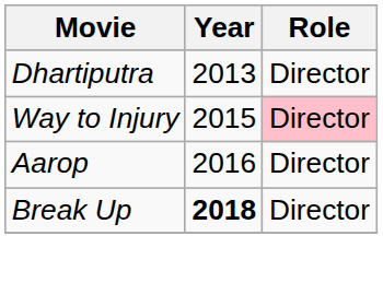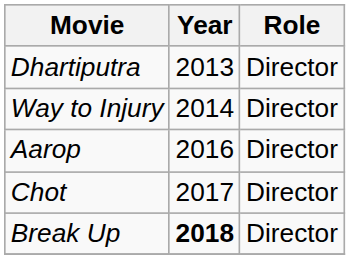Way to Injury | Year: 2015 -> 2014
Way to Injury | Role: pink background -> no background
+ row: Chot | 2017 | Director
